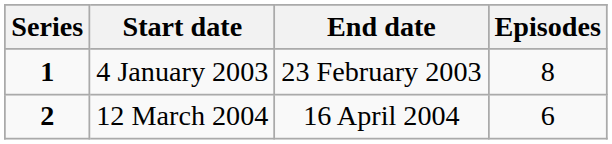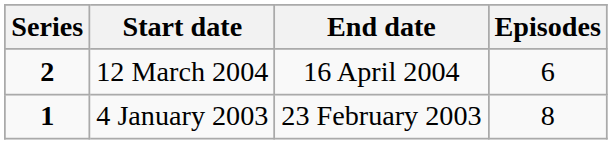rows swapped: 4 January 2003 <-> 12 March 2004
